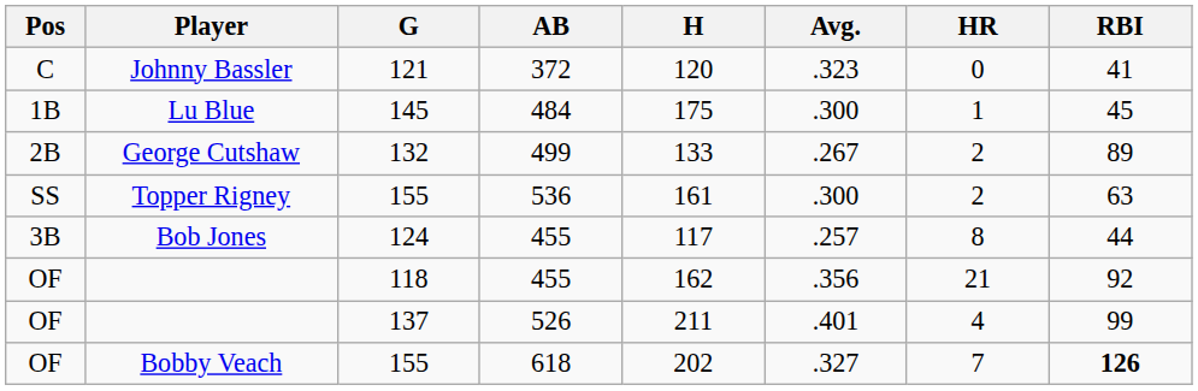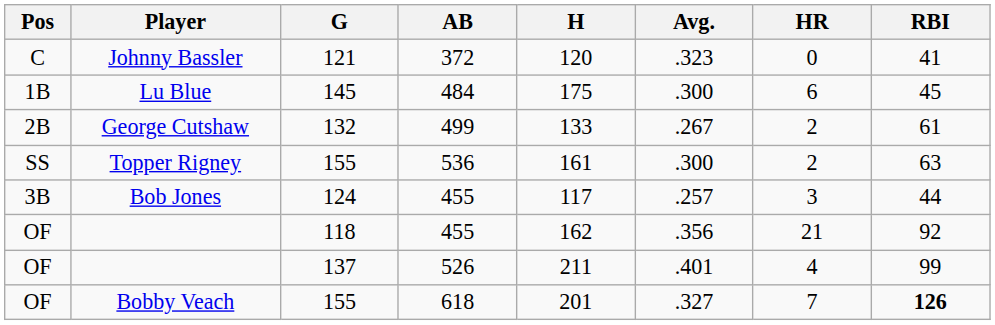Lu Blue | HR: 1 -> 6
George Cutshaw | RBI: 89 -> 61
Bob Jones | HR: 8 -> 3
Bobby Veach | H: 202 -> 201
